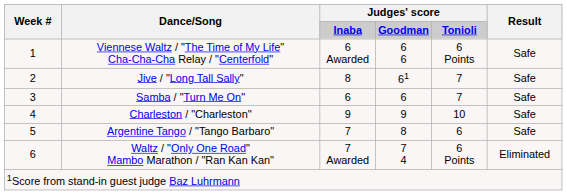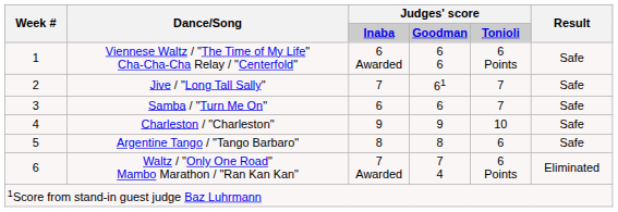Jive / "Long Tall Sally" | column 3: 8 -> 7
Argentine Tango / "Tango Barbaro" | column 3: 7 -> 8
